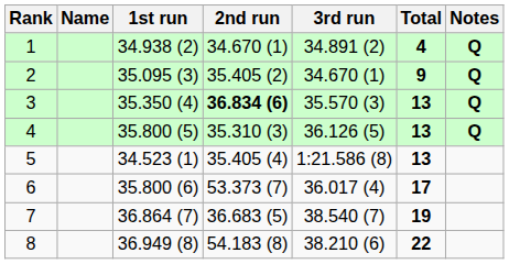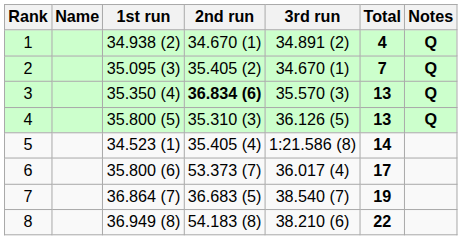2 | Total: 9 -> 7
5 | Total: 13 -> 14
